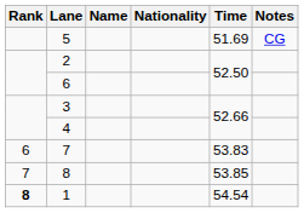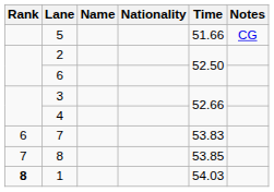5 | Time: 51.69 -> 51.66
1 | Time: 54.54 -> 54.03
